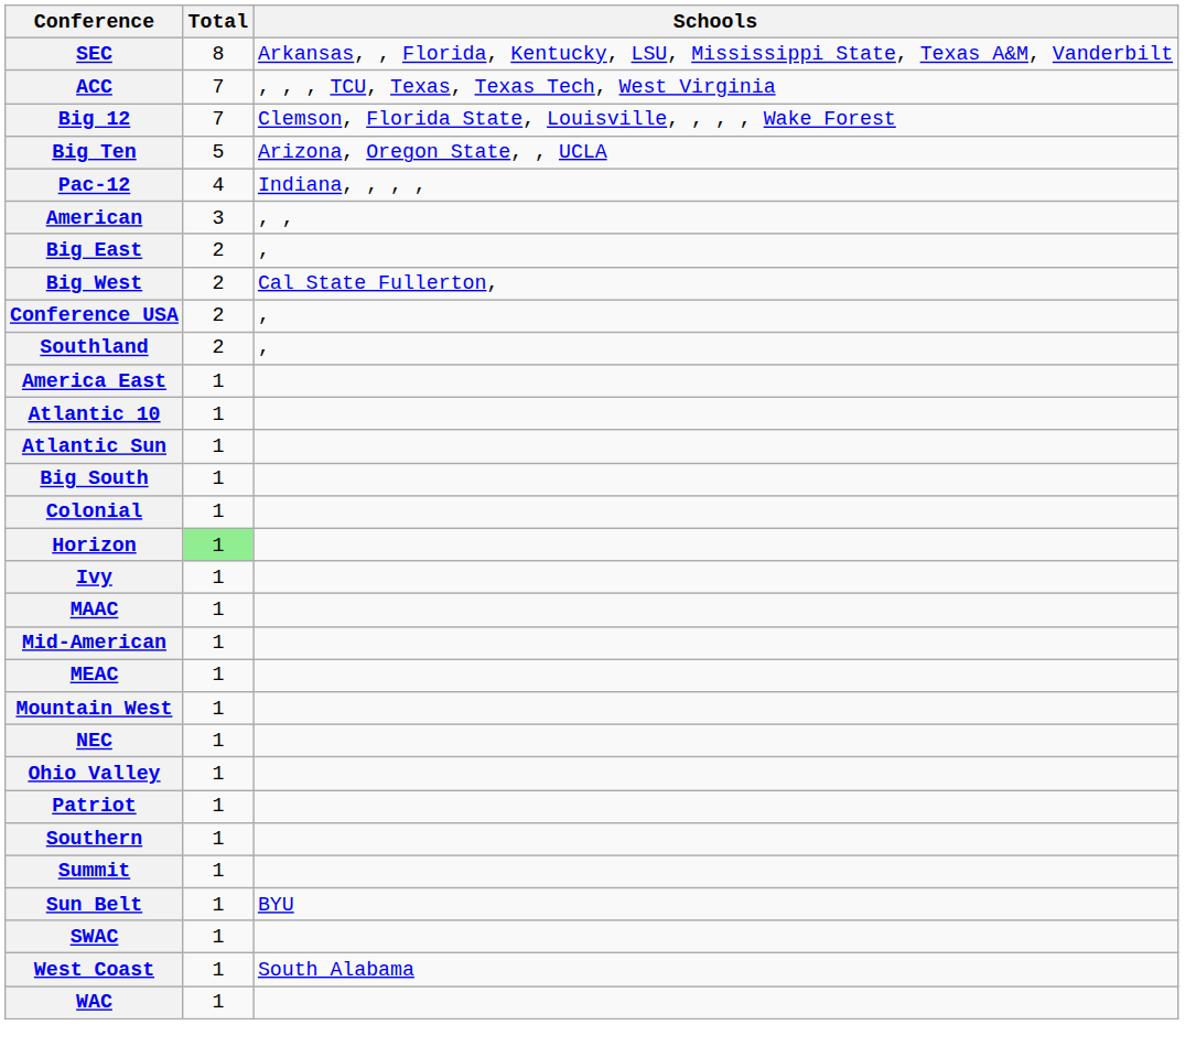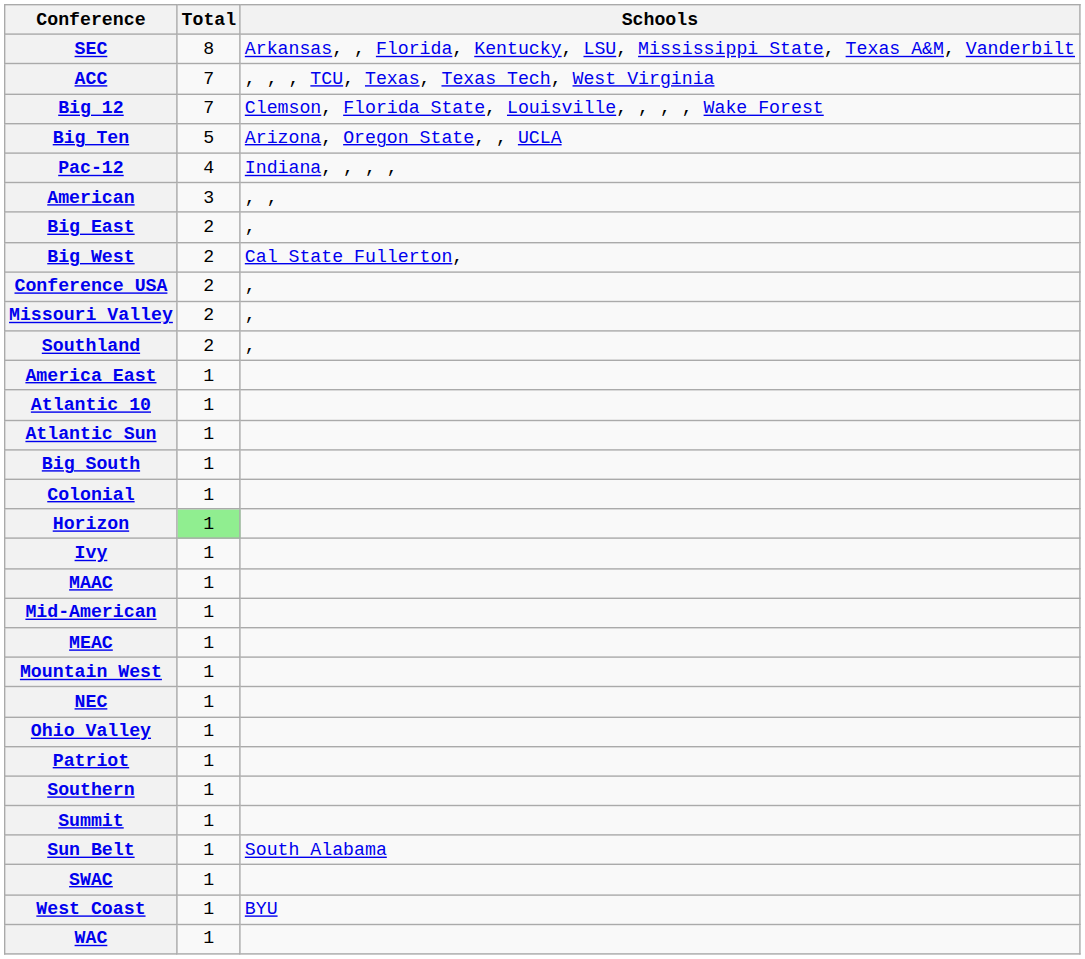+ row: Missouri Valley | 2 | ,
Sun Belt | Schools: BYU -> South Alabama
West Coast | Schools: South Alabama -> BYU
